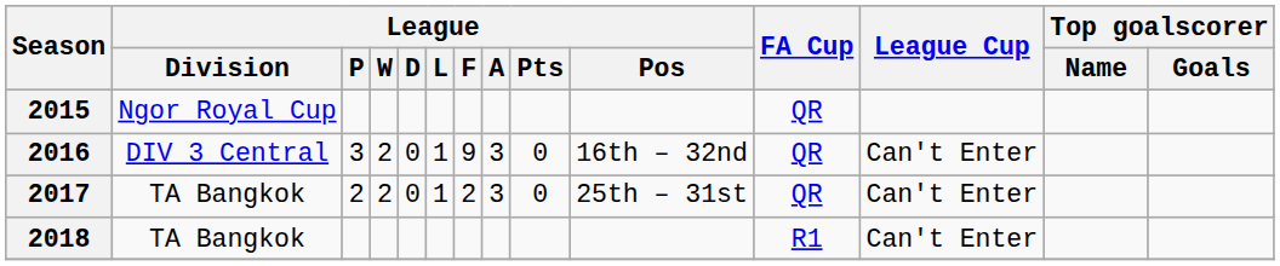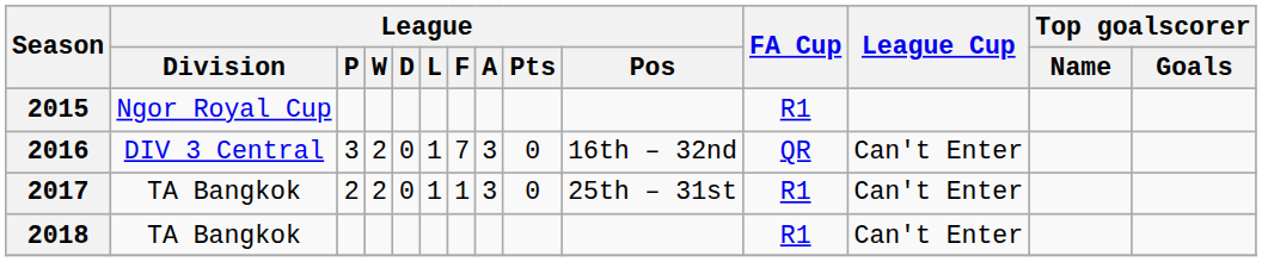2015 | FA Cup: QR -> R1
2016 | League / F: 9 -> 7
2017 | League / F: 2 -> 1
2017 | FA Cup: QR -> R1
